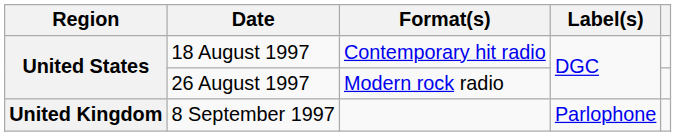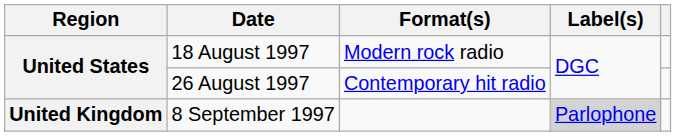18 August 1997 | Format(s): Contemporary hit radio -> Modern rock radio
26 August 1997 | Format(s): Modern rock radio -> Contemporary hit radio
8 September 1997 | Label(s): no background -> lightgrey background
